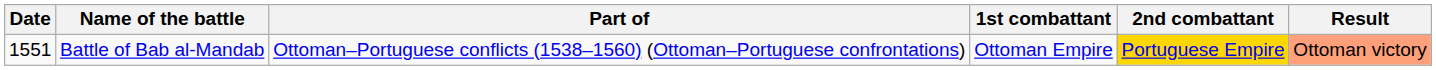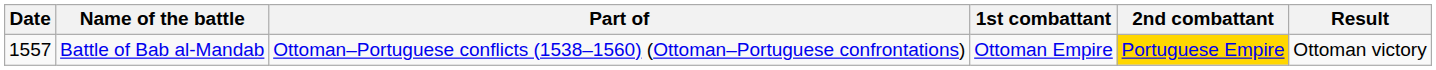Battle of Bab al-Mandab | Date: 1551 -> 1557
Battle of Bab al-Mandab | Result: lightsalmon background -> no background
